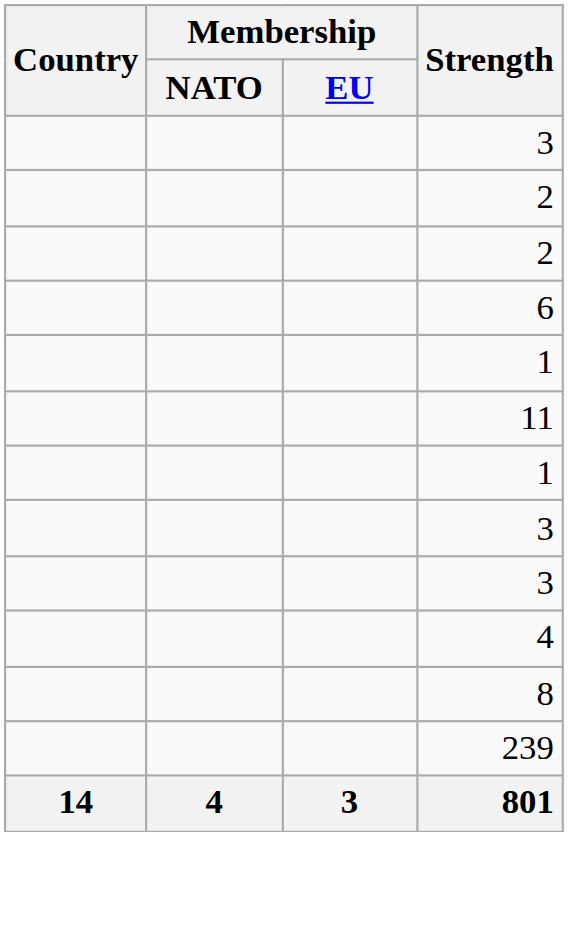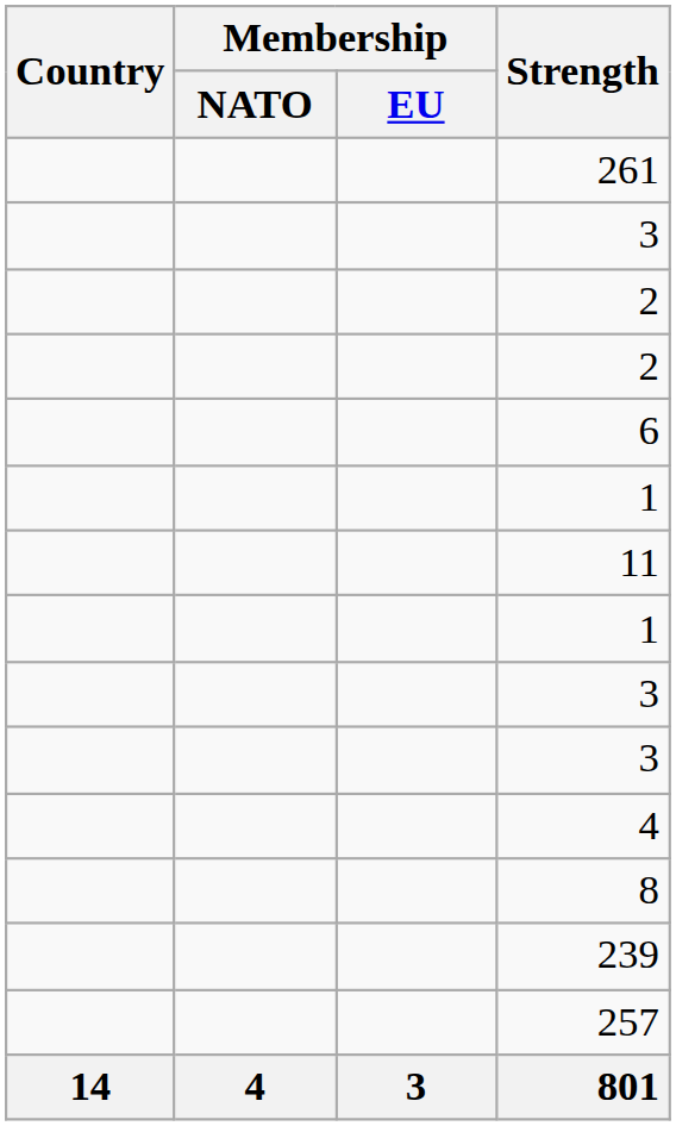+ row: 261
+ row: 257
